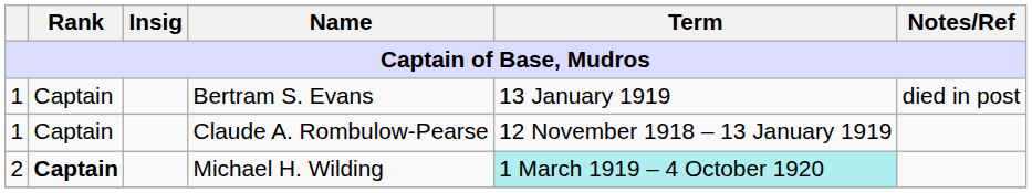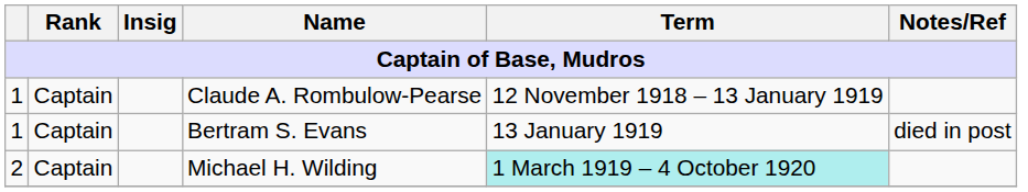rows swapped: Claude A. Rombulow-Pearse <-> Bertram S. Evans
Michael H. Wilding | Rank: bold -> normal
